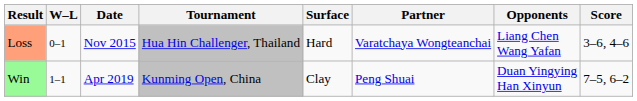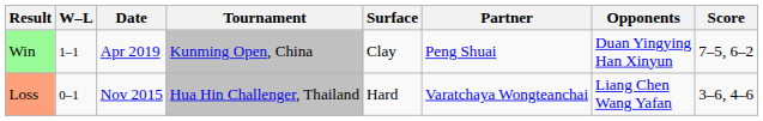rows swapped: Loss <-> Win
